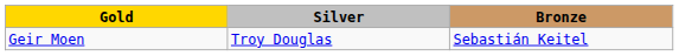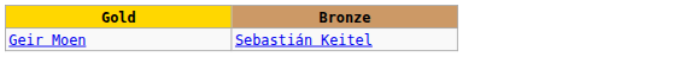- column: Silver | Troy Douglas
